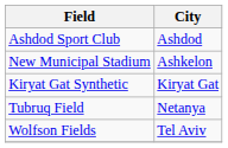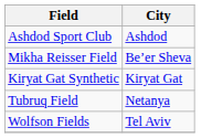- row: New Municipal Stadium | Ashkelon
+ row: Mikha Reisser Field | Be’er Sheva
